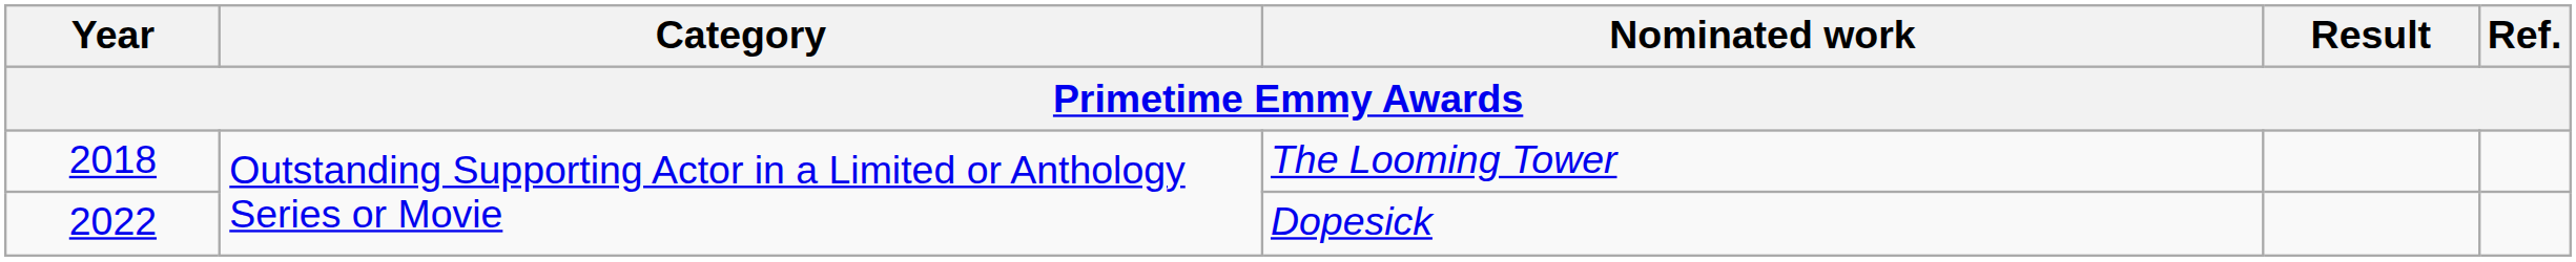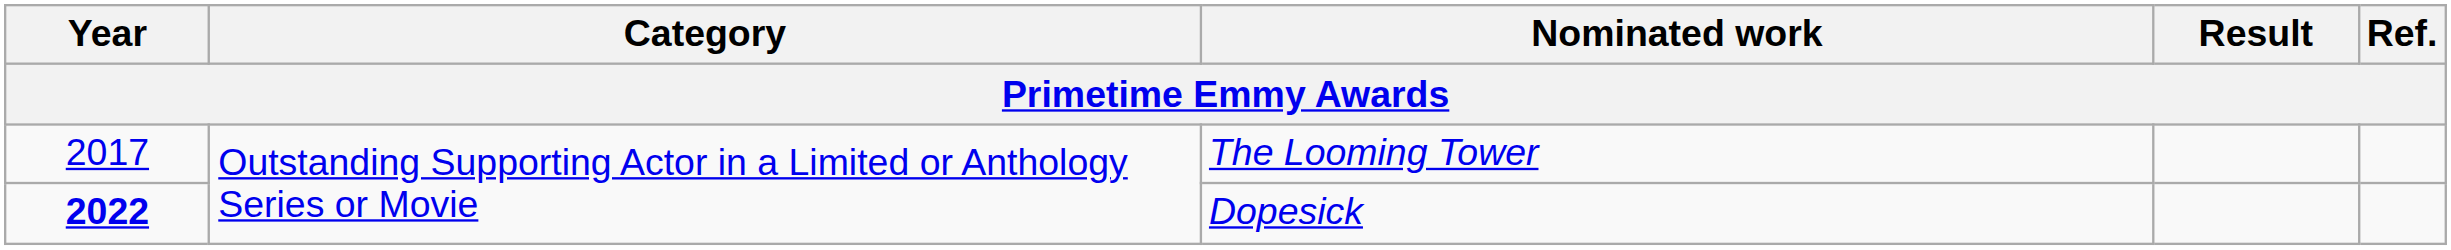The Looming Tower | Year: 2018 -> 2017
Dopesick | Year: normal -> bold
